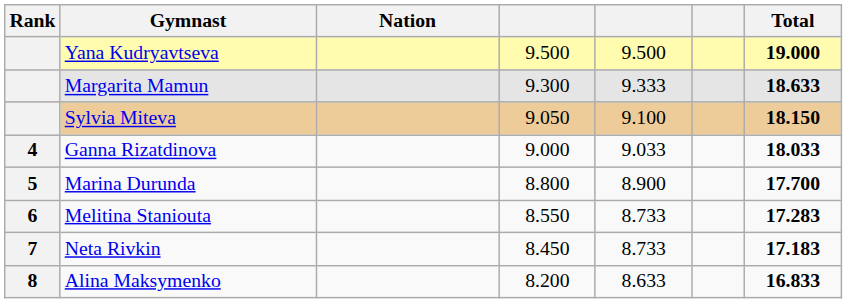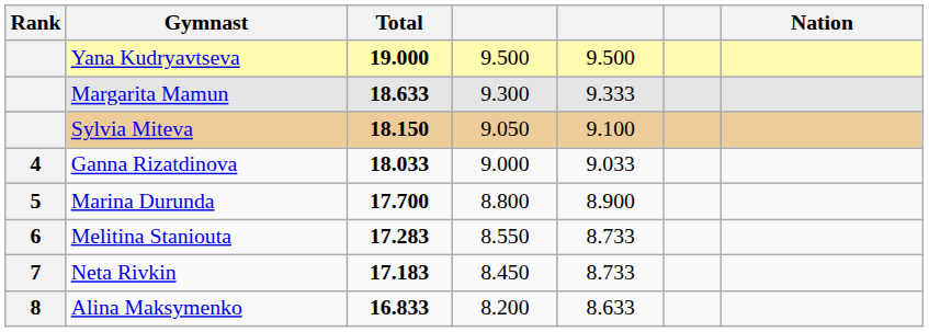columns swapped: Nation <-> Total
